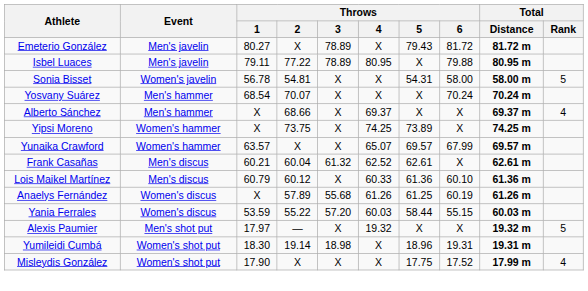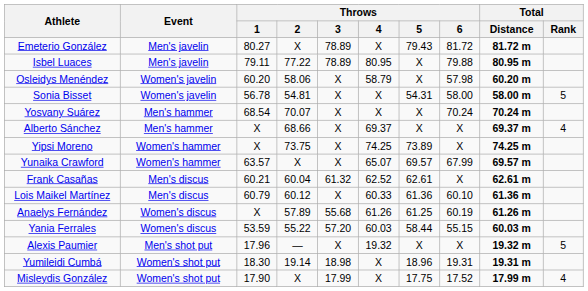+ row: Osleidys Menéndez | Women's javelin | 60.20 | 58.06 | X | 58.79 | X | 57.98 | 60.20 m
Alexis Paumier | Throws / 1: 17.97 -> 17.96
Misleydis González | Throws / 3: X -> 17.99
